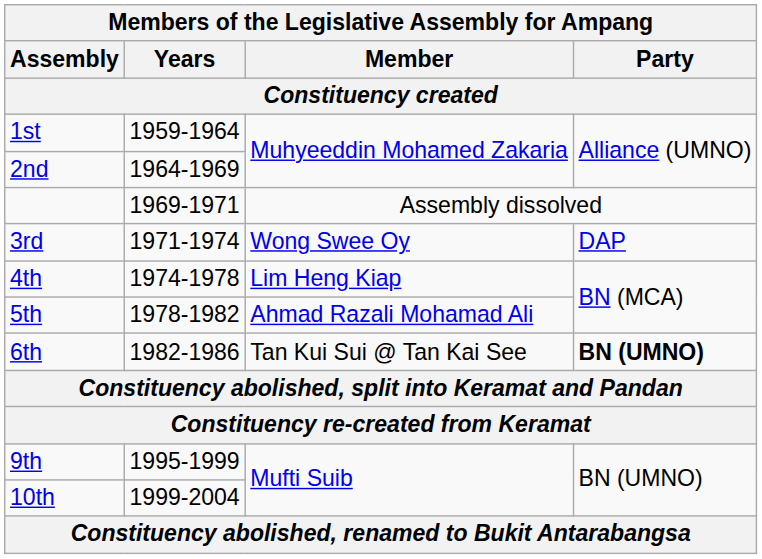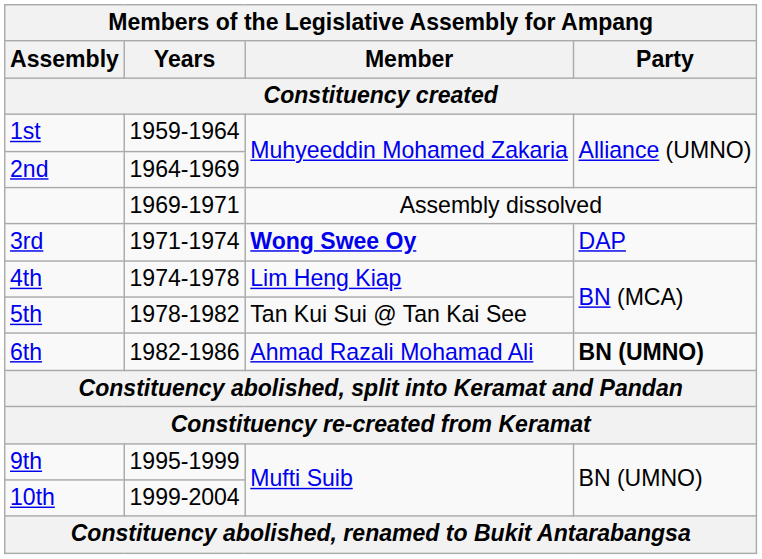3rd | Member: normal -> bold
5th | Member: Ahmad Razali Mohamad Ali -> Tan Kui Sui @ Tan Kai See
6th | Member: Tan Kui Sui @ Tan Kai See -> Ahmad Razali Mohamad Ali
